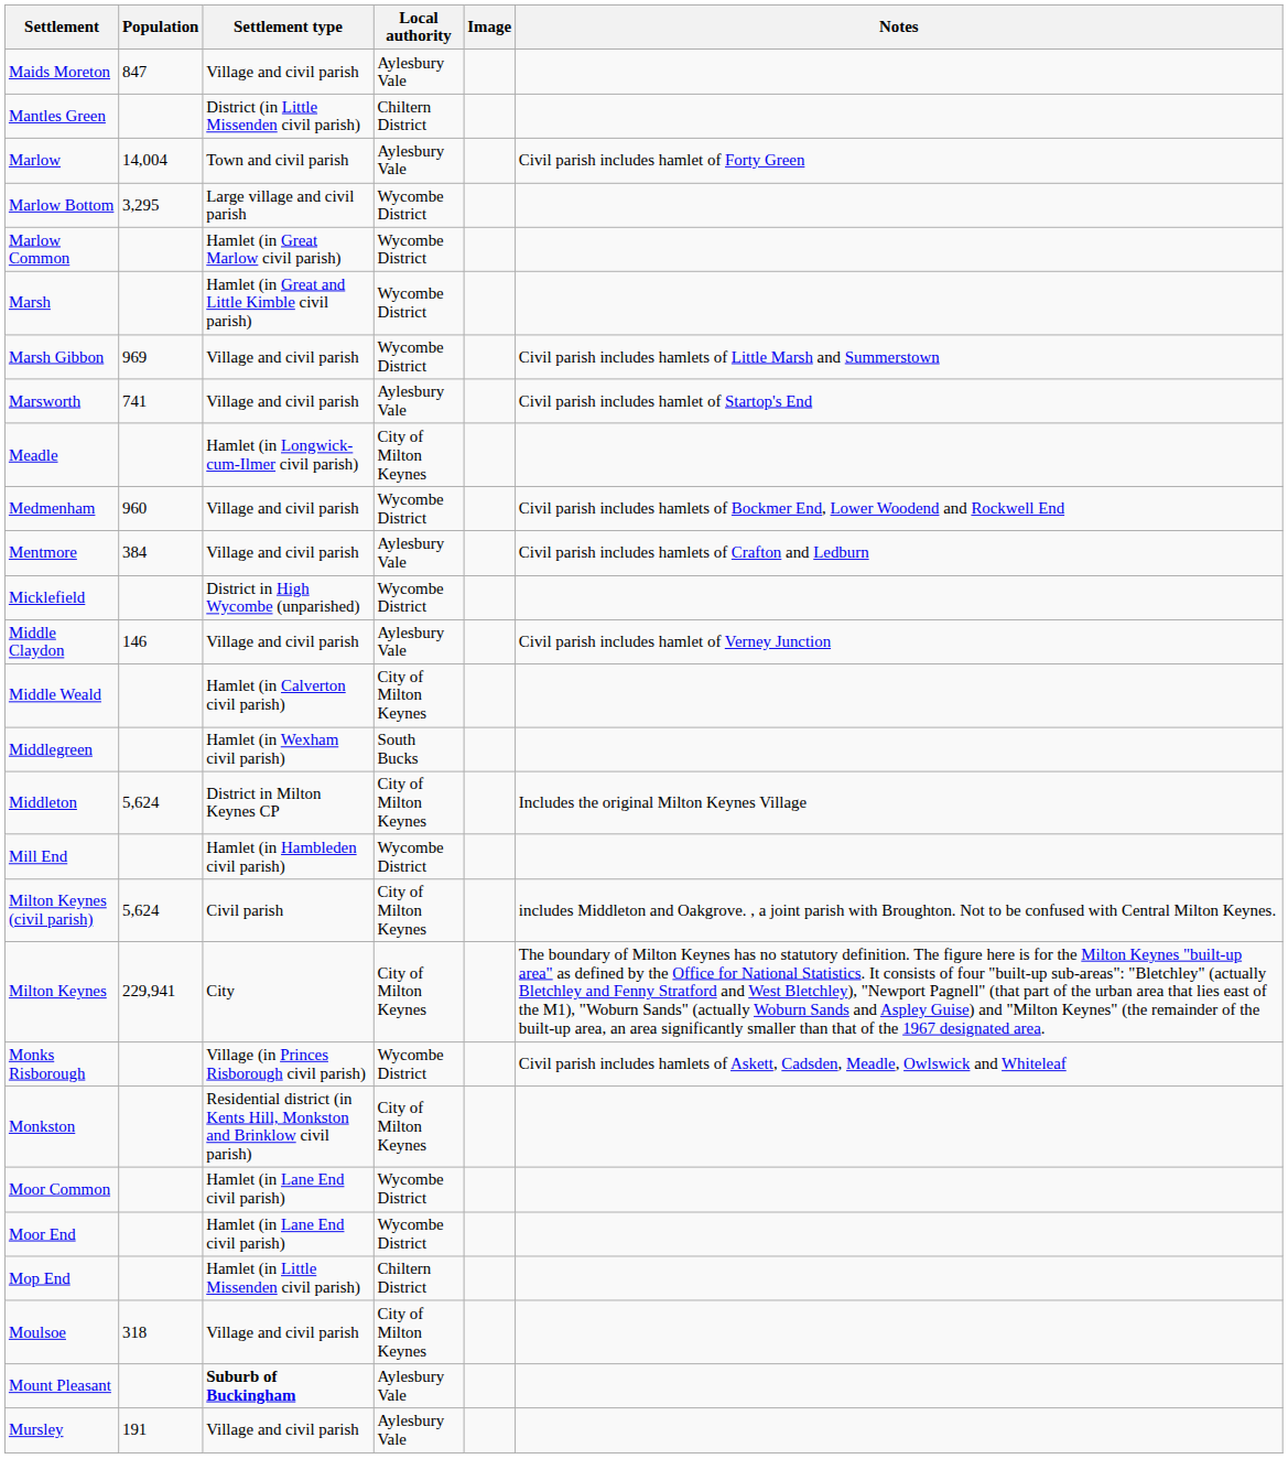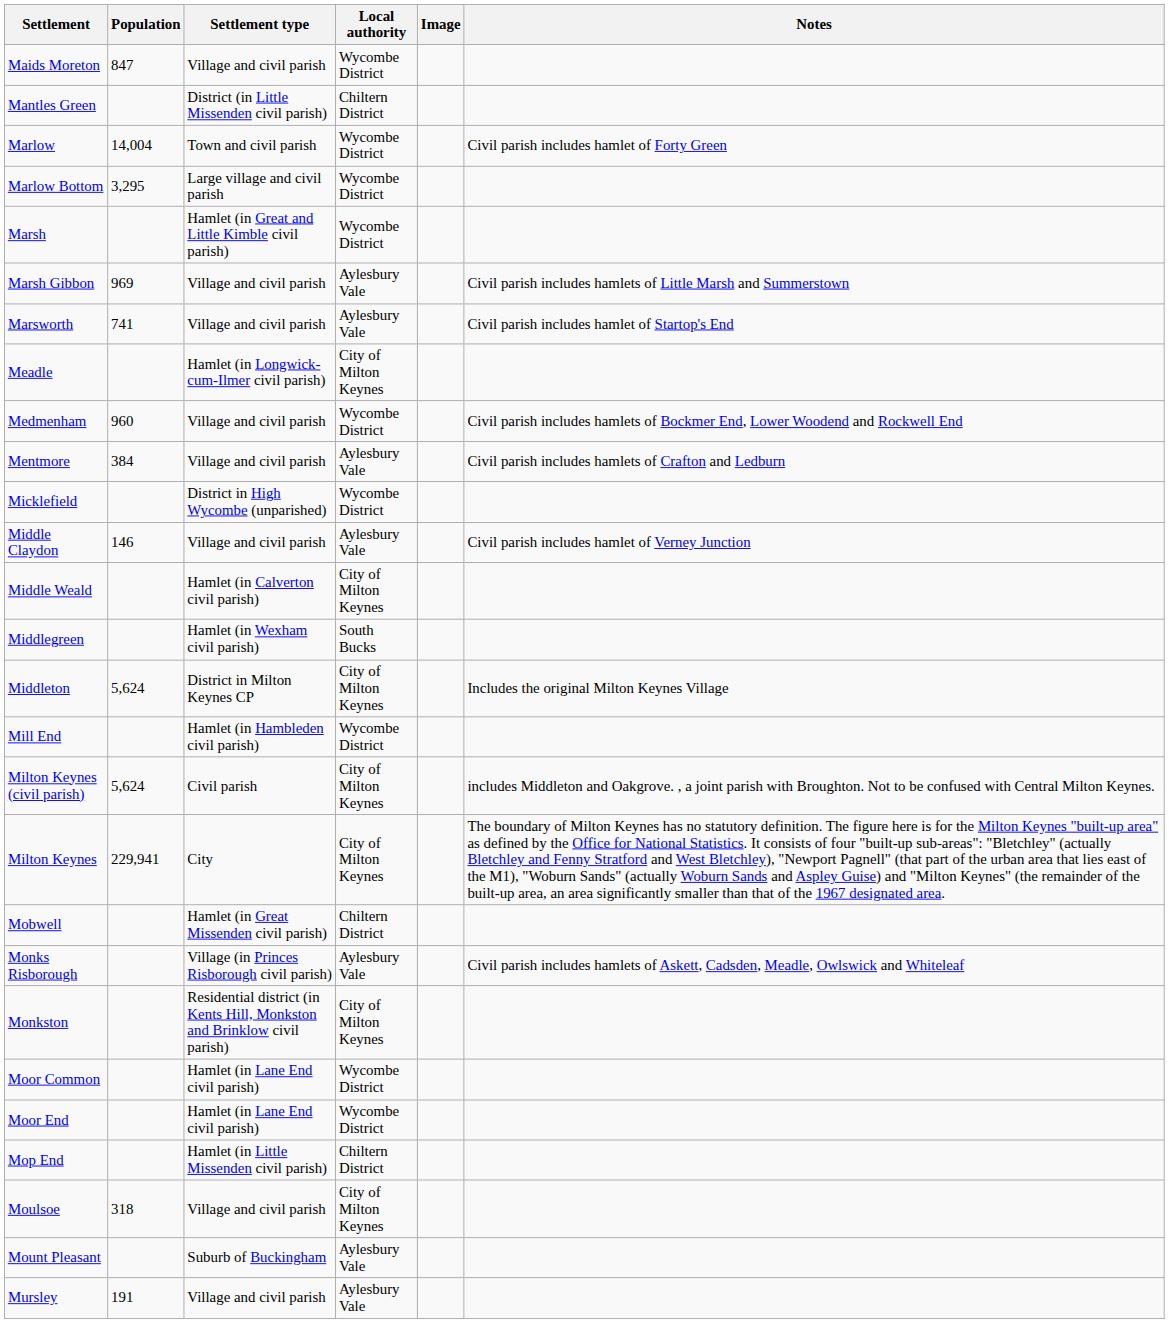Maids Moreton | Local authority: Aylesbury Vale -> Wycombe District
Marlow | Local authority: Aylesbury Vale -> Wycombe District
- row: Marlow Common | Hamlet (in Great Marlow civil parish) | Wycombe District
Marsh Gibbon | Local authority: Wycombe District -> Aylesbury Vale
+ row: Mobwell | Hamlet (in Great Missenden civil parish) | Chiltern District
Monks Risborough | Local authority: Wycombe District -> Aylesbury Vale
Mount Pleasant | Settlement type: bold -> normal
